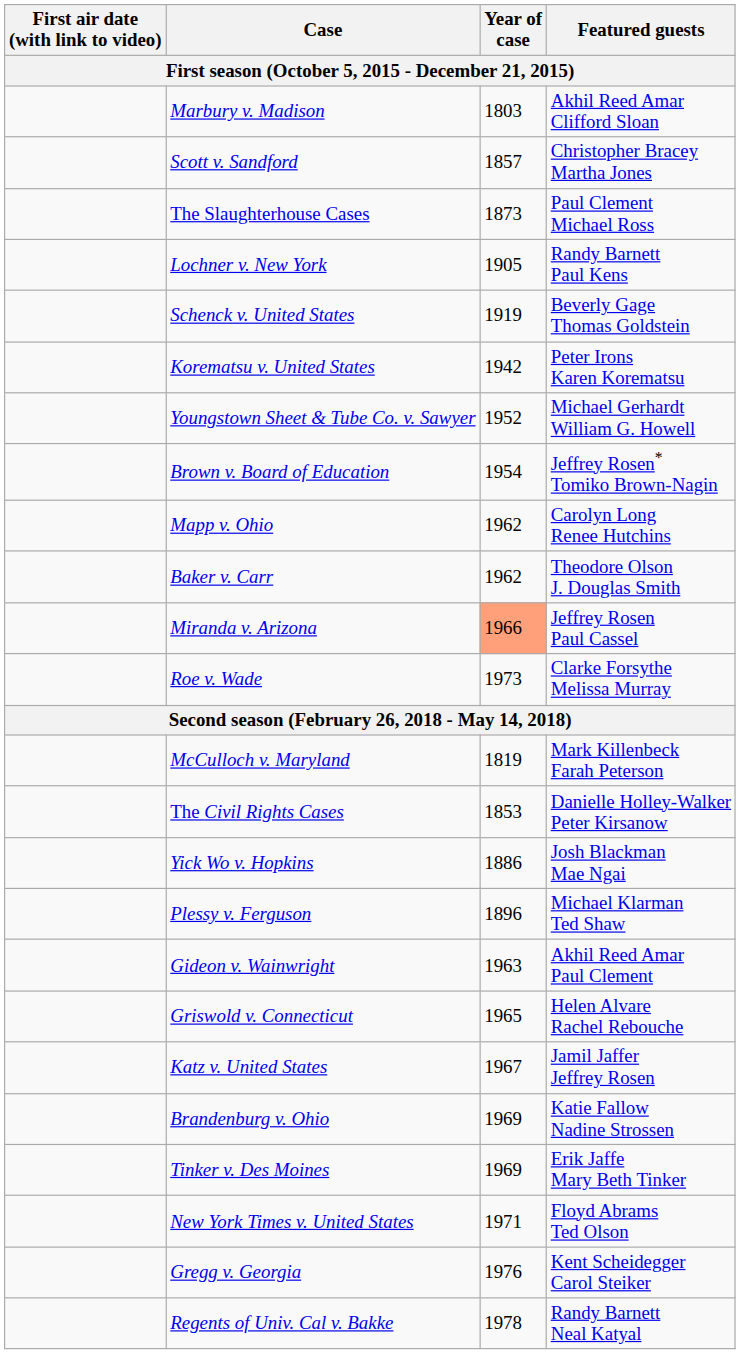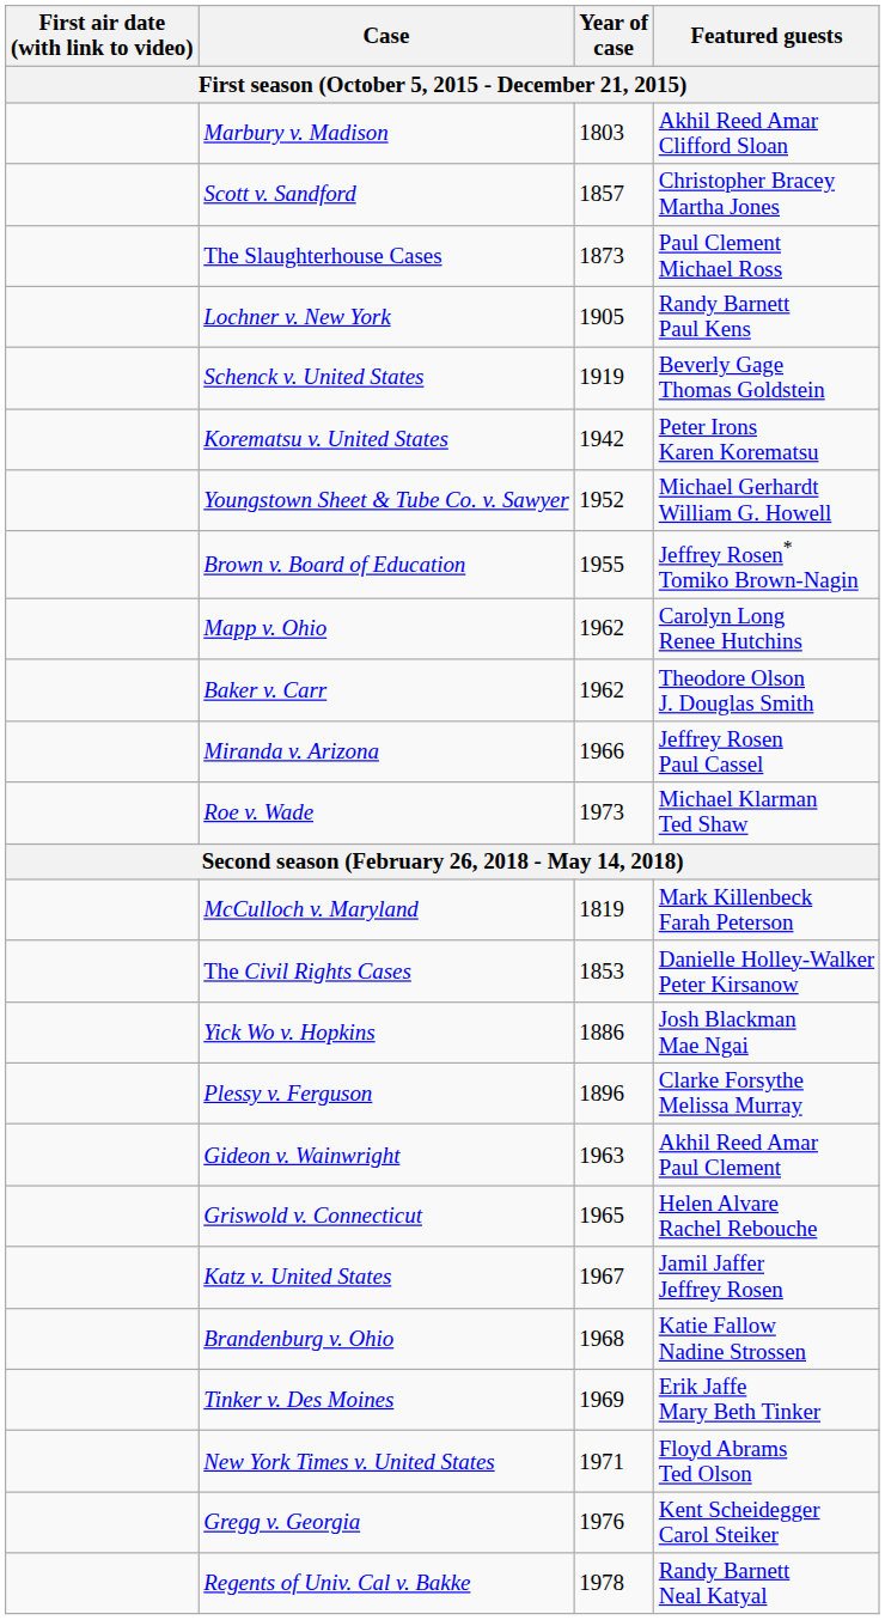Brown v. Board of Education | Year of case: 1954 -> 1955
Miranda v. Arizona | Year of case: lightsalmon background -> no background
Roe v. Wade | Featured guests: Clarke Forsythe Melissa Murray -> Michael Klarman Ted Shaw
Plessy v. Ferguson | Featured guests: Michael Klarman Ted Shaw -> Clarke Forsythe Melissa Murray
Brandenburg v. Ohio | Year of case: 1969 -> 1968
